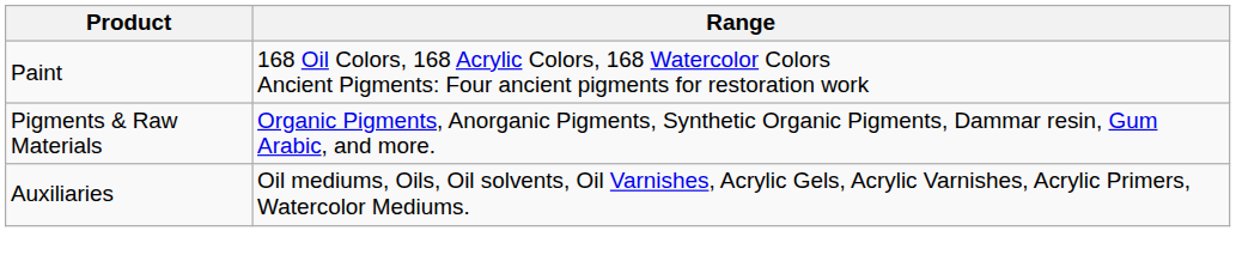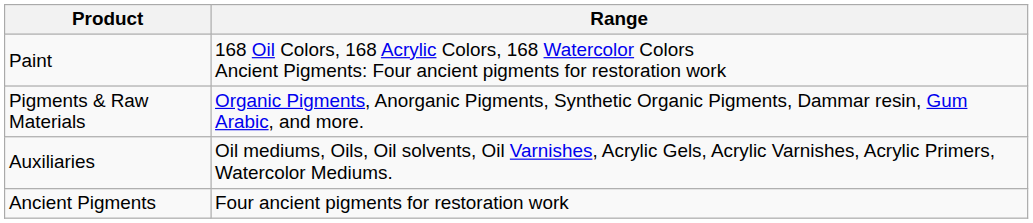+ row: Ancient Pigments | Four ancient pigments for restoration work
